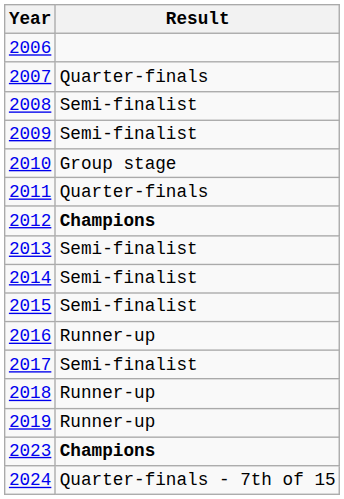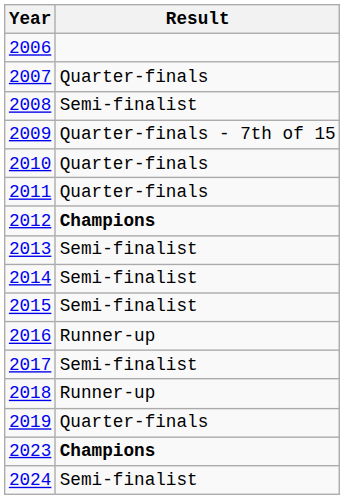2009 | Result: Semi-finalist -> Quarter-finals - 7th of 15
2010 | Result: Group stage -> Quarter-finals
2019 | Result: Runner-up -> Quarter-finals
2024 | Result: Quarter-finals - 7th of 15 -> Semi-finalist
